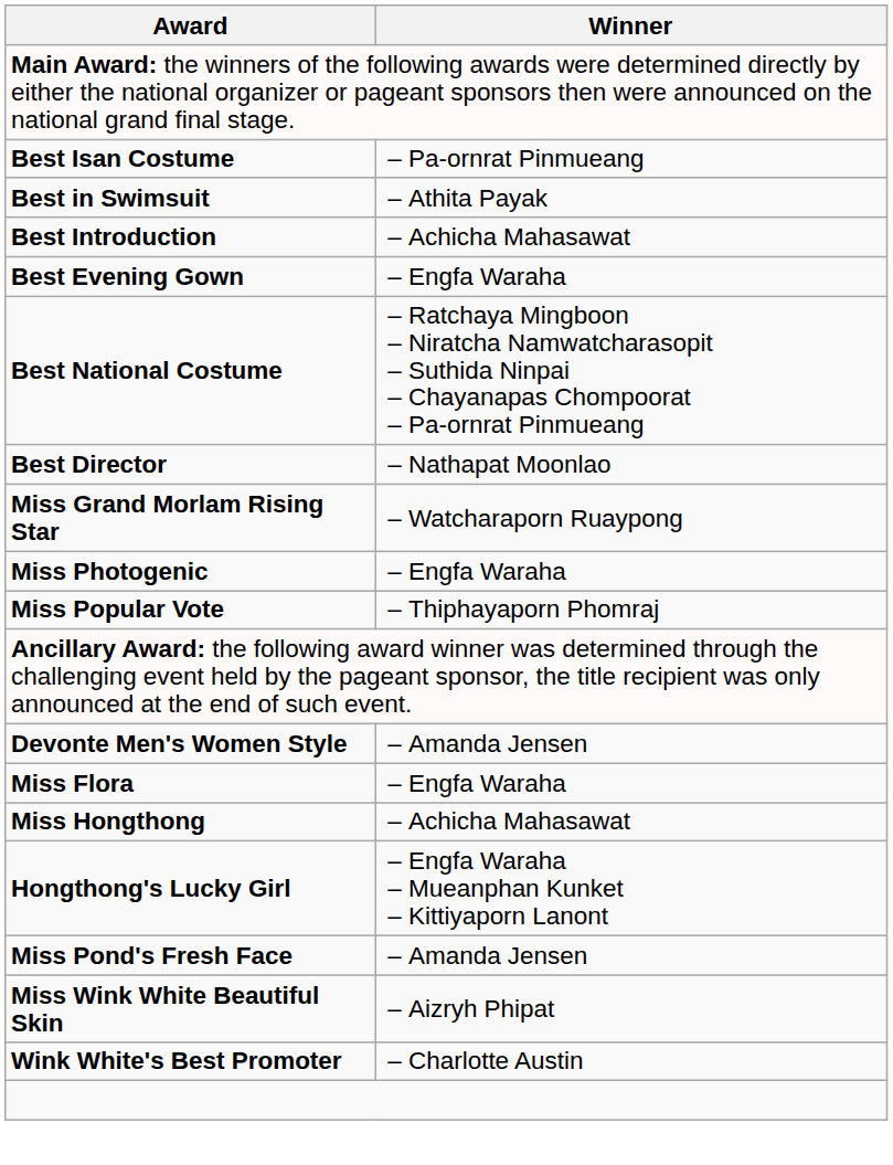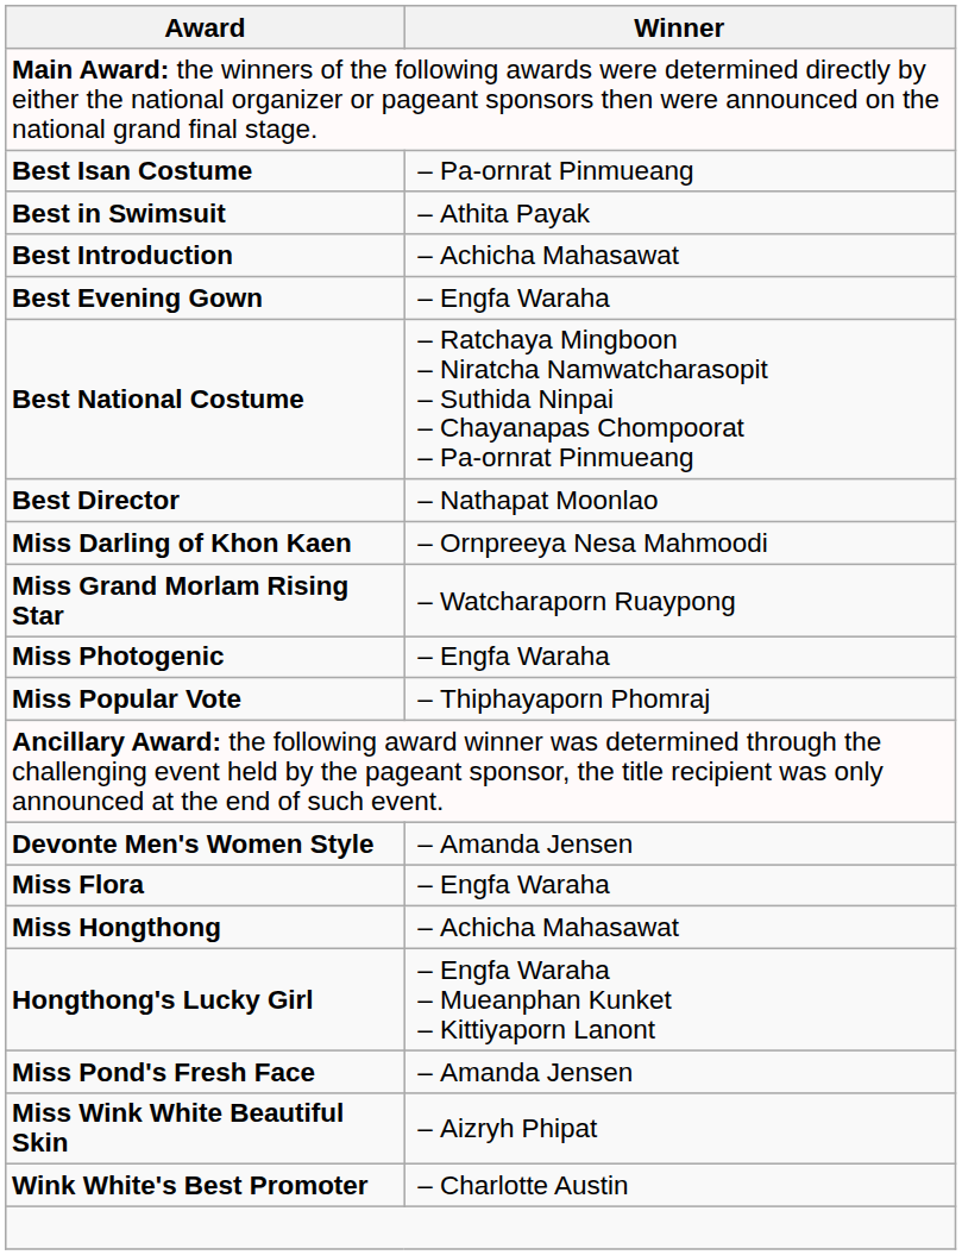+ row: Miss Darling of Khon Kaen | – Ornpreeya Nesa Mahmoodi
